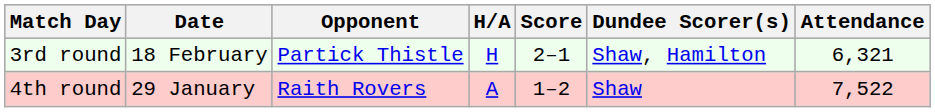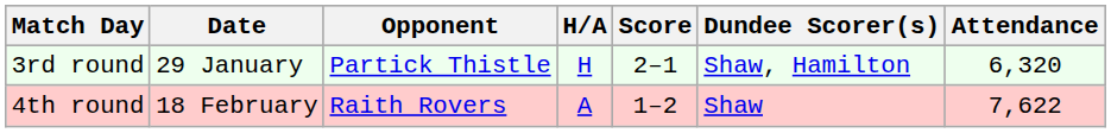3rd round | Date: 18 February -> 29 January
3rd round | Attendance: 6,321 -> 6,320
4th round | Date: 29 January -> 18 February
4th round | Attendance: 7,522 -> 7,622
